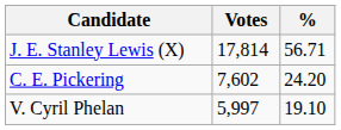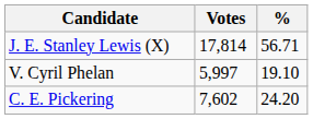rows swapped: C. E. Pickering <-> V. Cyril Phelan
